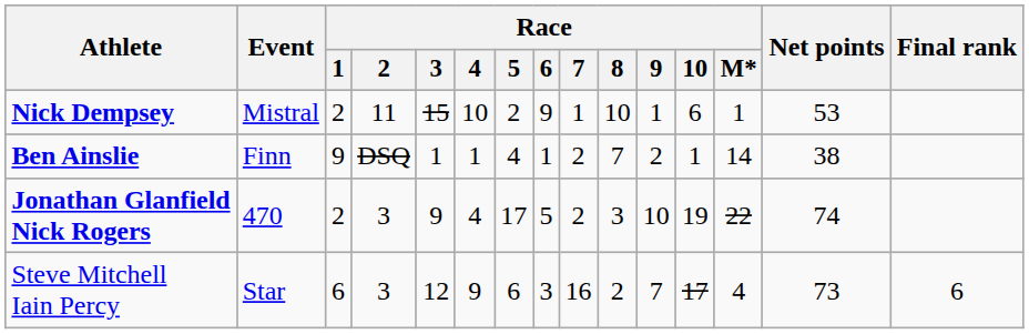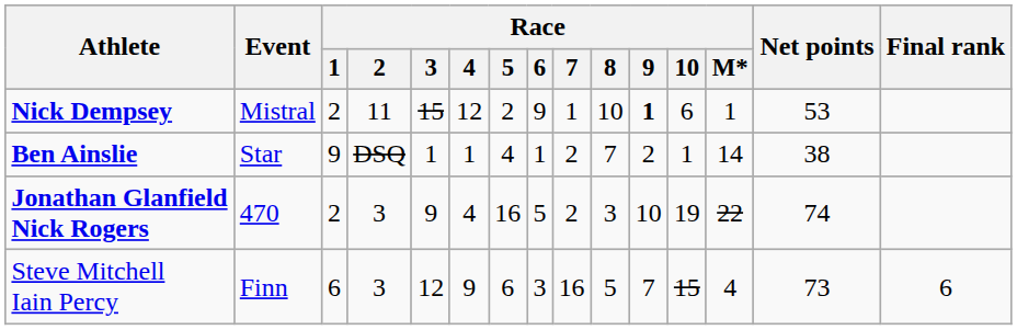Nick Dempsey | Race / 4: 10 -> 12
Nick Dempsey | Race / 9: normal -> bold
Ben Ainslie | Event: Finn -> Star
Jonathan Glanfield Nick Rogers | Race / 5: 17 -> 16
Steve Mitchell Iain Percy | Event: Star -> Finn
Steve Mitchell Iain Percy | Race / 8: 2 -> 5
Steve Mitchell Iain Percy | Race / 10: 17 -> 15
